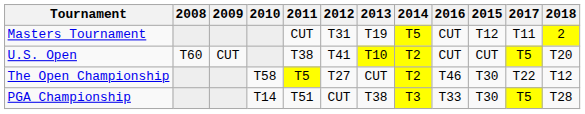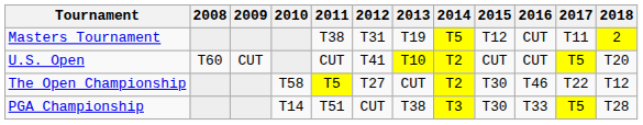columns swapped: 2015 <-> 2016
Masters Tournament | 2011: CUT -> T38
U.S. Open | 2011: T38 -> CUT
